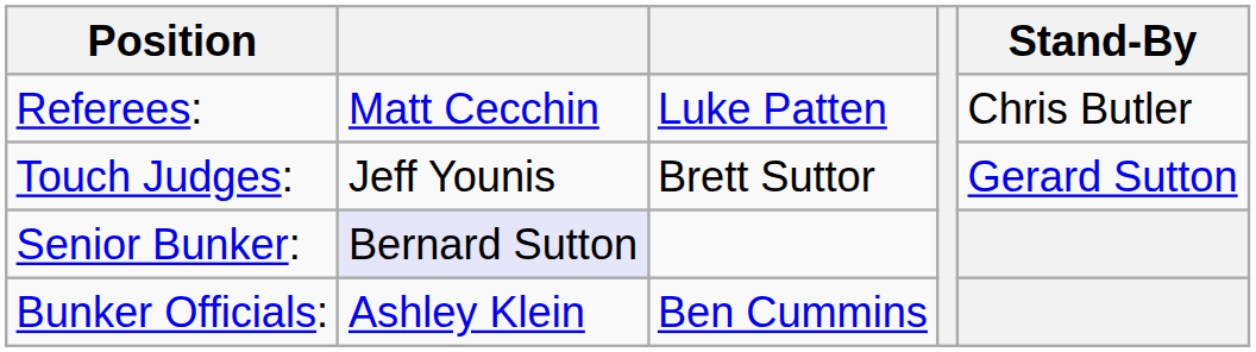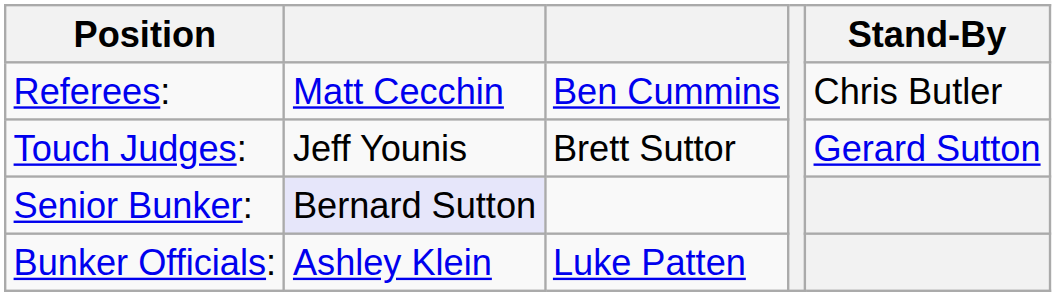Referees: | column 3: Luke Patten -> Ben Cummins
Bunker Officials: | column 3: Ben Cummins -> Luke Patten
